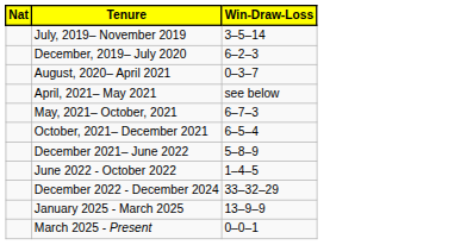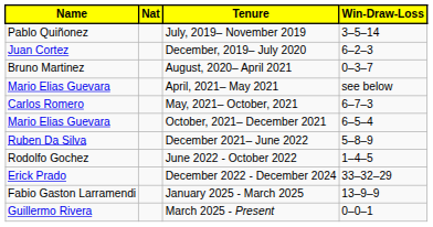+ column: Name | Pablo Quiñonez | Juan Cortez | Bruno Martinez | Mario Elias Guevara | Carlos Romero | Mario Elias Guevara | Ruben Da Silva | Rodolfo Gochez | Erick Prado | Fabio Gaston Larramendi | Guillermo Rivera
